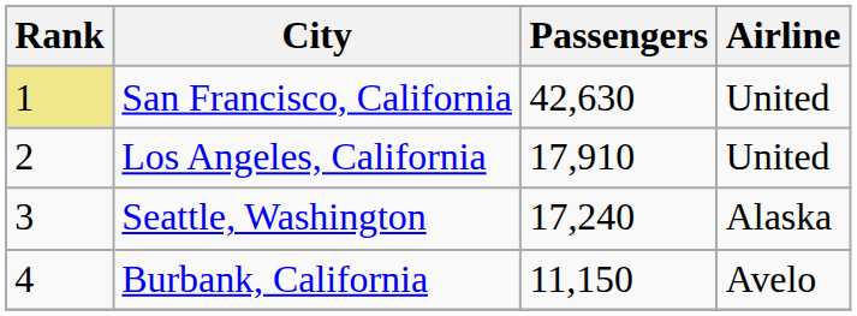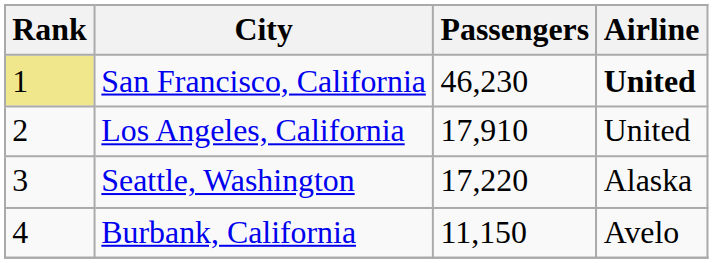San Francisco, California | Passengers: 42,630 -> 46,230
San Francisco, California | Airline: normal -> bold
Seattle, Washington | Passengers: 17,240 -> 17,220
